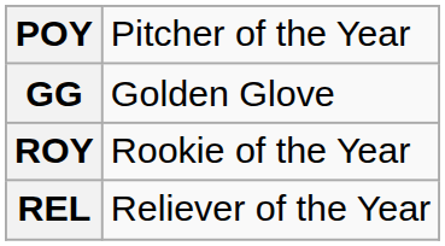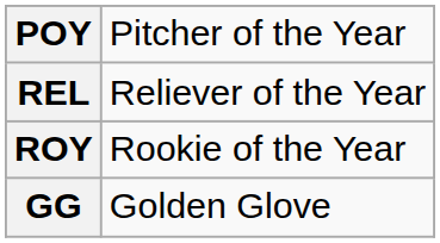rows swapped: REL <-> GG
